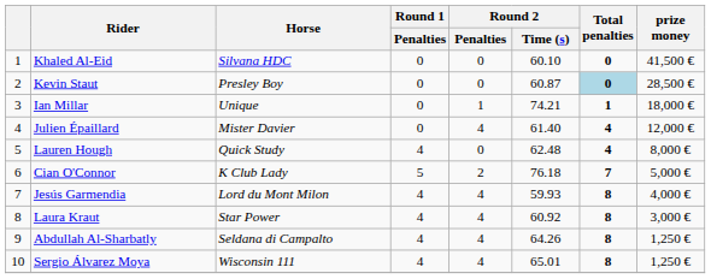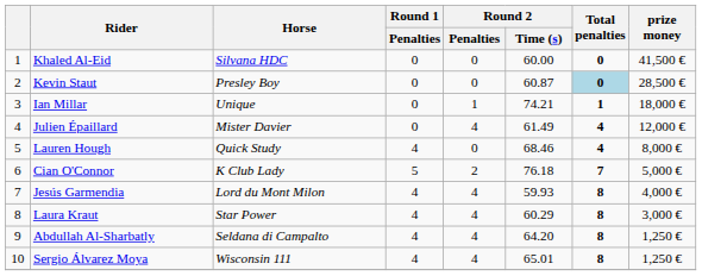Khaled Al-Eid | Round 2 / Time (s): 60.10 -> 60.00
Julien Épaillard | Round 2 / Time (s): 61.40 -> 61.49
Lauren Hough | Round 2 / Time (s): 62.48 -> 68.46
Laura Kraut | Round 2 / Time (s): 60.92 -> 60.29
Abdullah Al-Sharbatly | Round 2 / Time (s): 64.26 -> 64.20
